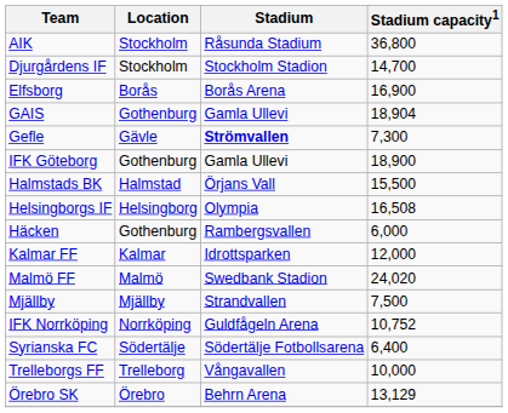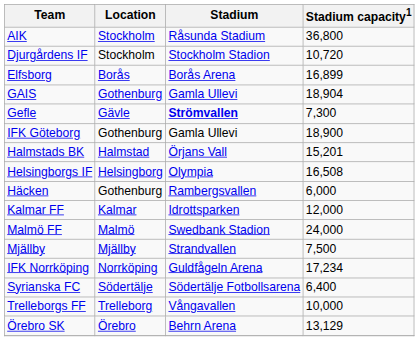Djurgårdens IF | Stadium capacity1: 14,700 -> 10,720
Elfsborg | Stadium capacity1: 16,900 -> 16,899
Halmstads BK | Stadium capacity1: 15,500 -> 15,201
Malmö FF | Stadium capacity1: 24,020 -> 24,000
IFK Norrköping | Stadium capacity1: 10,752 -> 17,234
